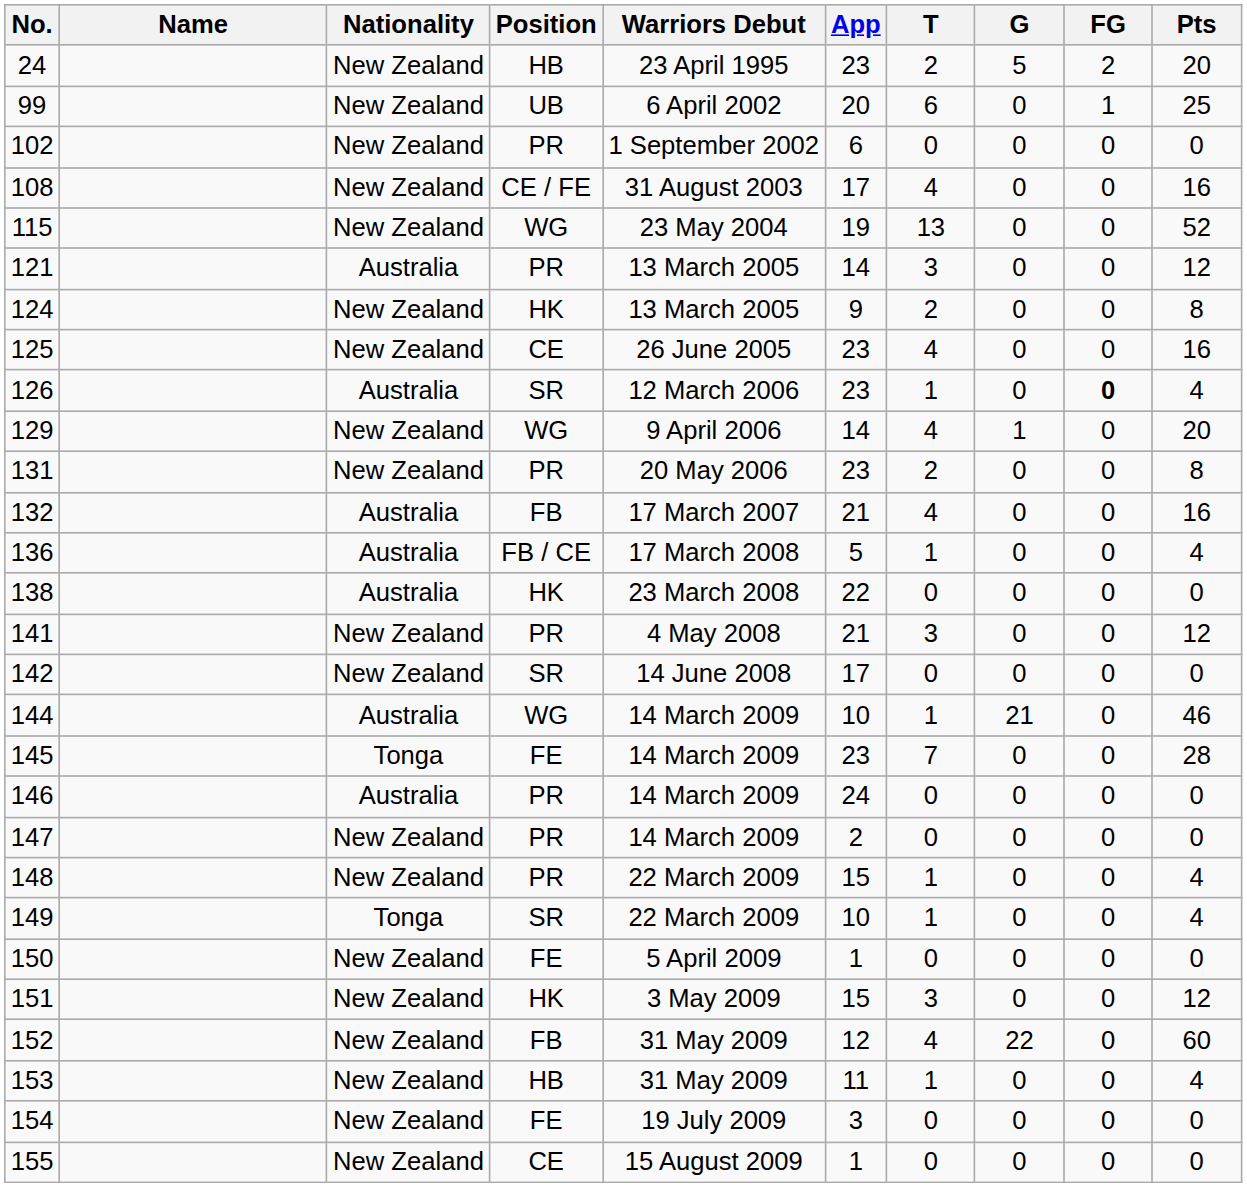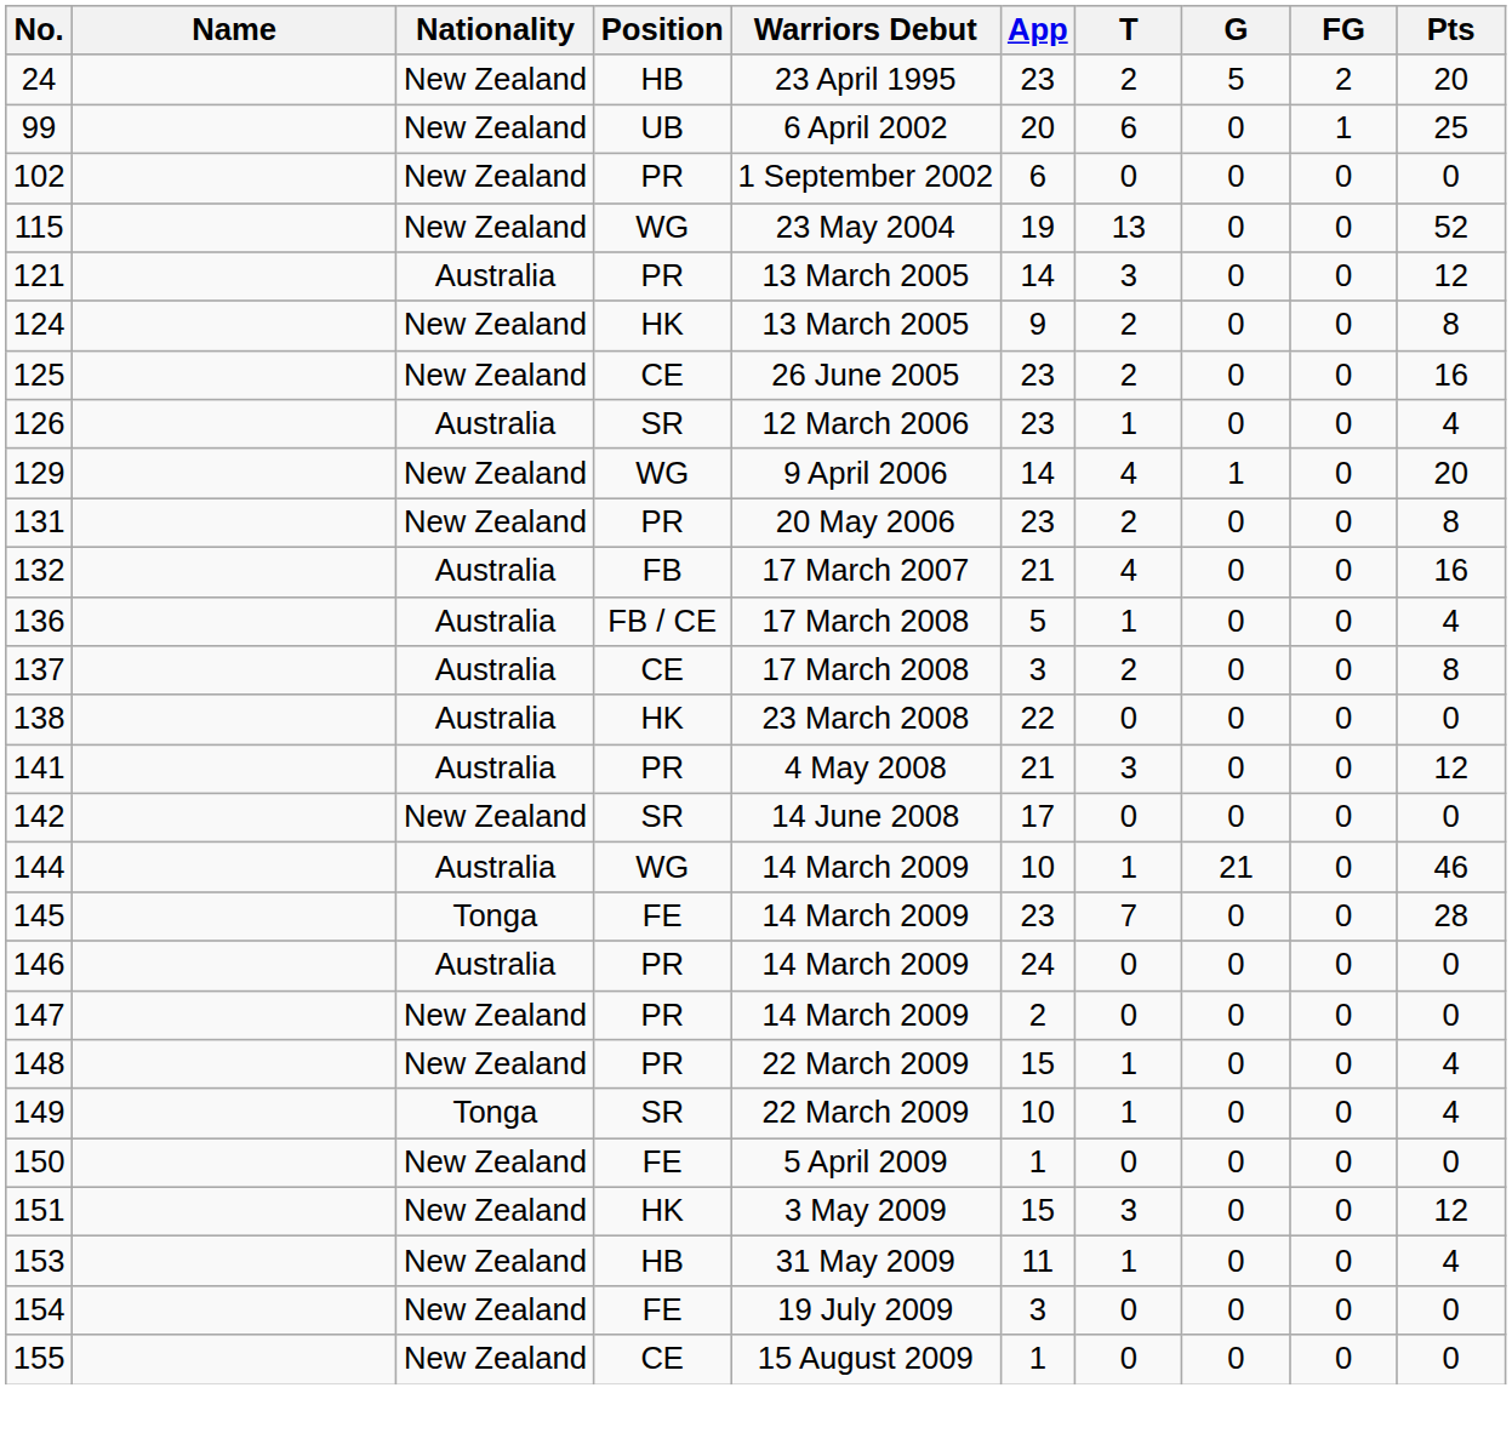- row: 108 | New Zealand | CE / FE | 31 August 2003 | 17 | 4 | 0 | 0 | 16
125 | T: 4 -> 2
126 | FG: bold -> normal
+ row: 137 | Australia | CE | 17 March 2008 | 3 | 2 | 0 | 0 | 8
141 | Nationality: New Zealand -> Australia
- row: 152 | New Zealand | FB | 31 May 2009 | 12 | 4 | 22 | 0 | 60
